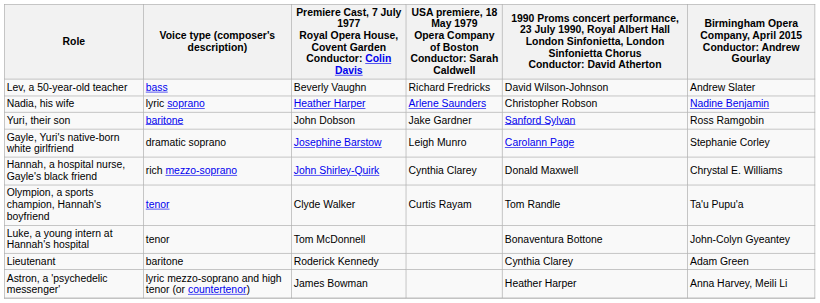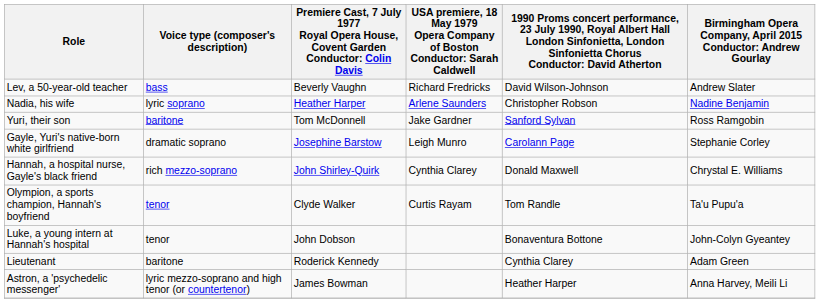Yuri, their son | column 3: John Dobson -> Tom McDonnell
Luke, a young intern at Hannah's hospital | column 3: Tom McDonnell -> John Dobson
